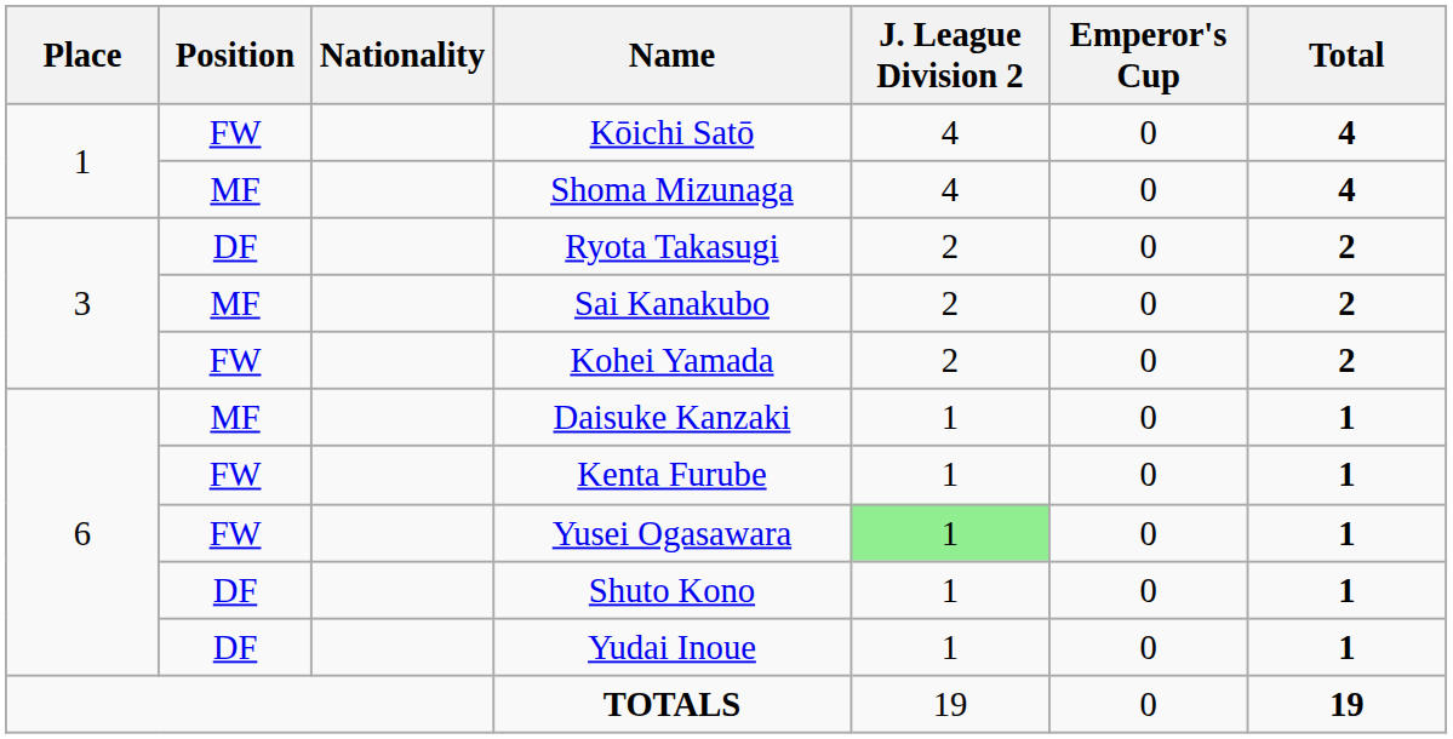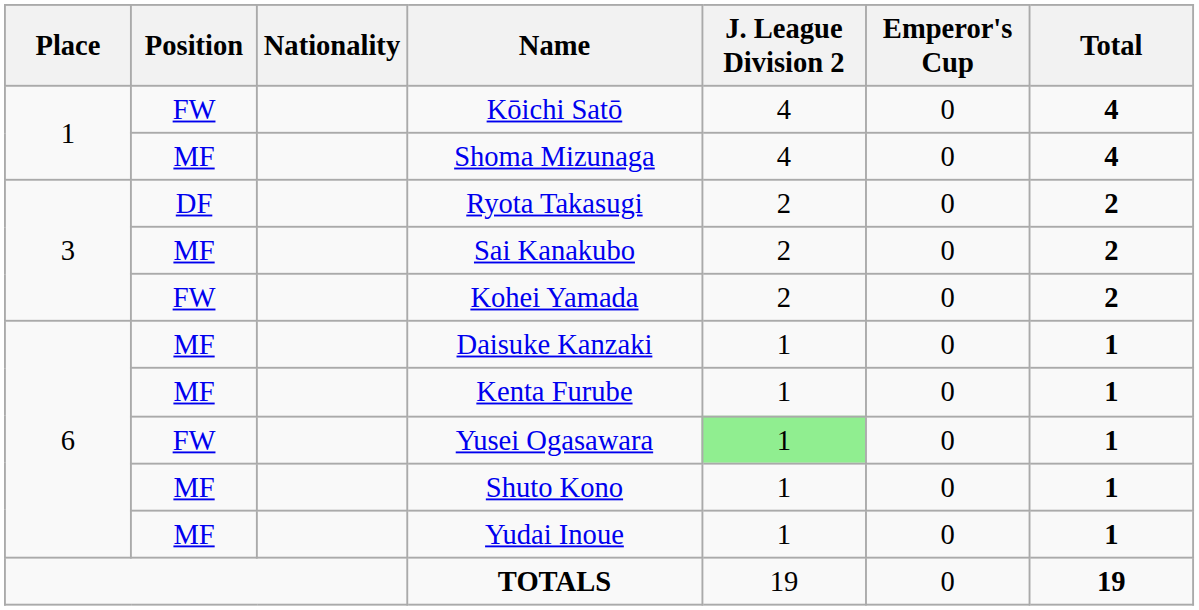Kenta Furube | Position: FW -> MF
Shuto Kono | Position: DF -> MF
Yudai Inoue | Position: DF -> MF
